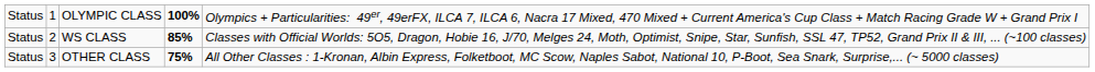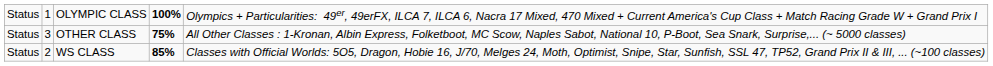rows swapped: WS CLASS <-> OTHER CLASS
